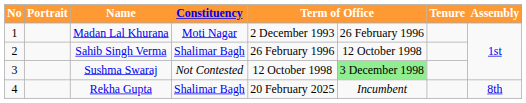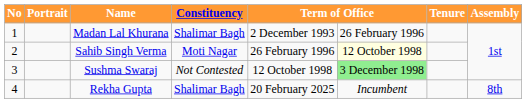Madan Lal Khurana | Constituency: Moti Nagar -> Shalimar Bagh
Sahib Singh Verma | Constituency: Shalimar Bagh -> Moti Nagar
Sahib Singh Verma | column 6: no background -> lightyellow background
